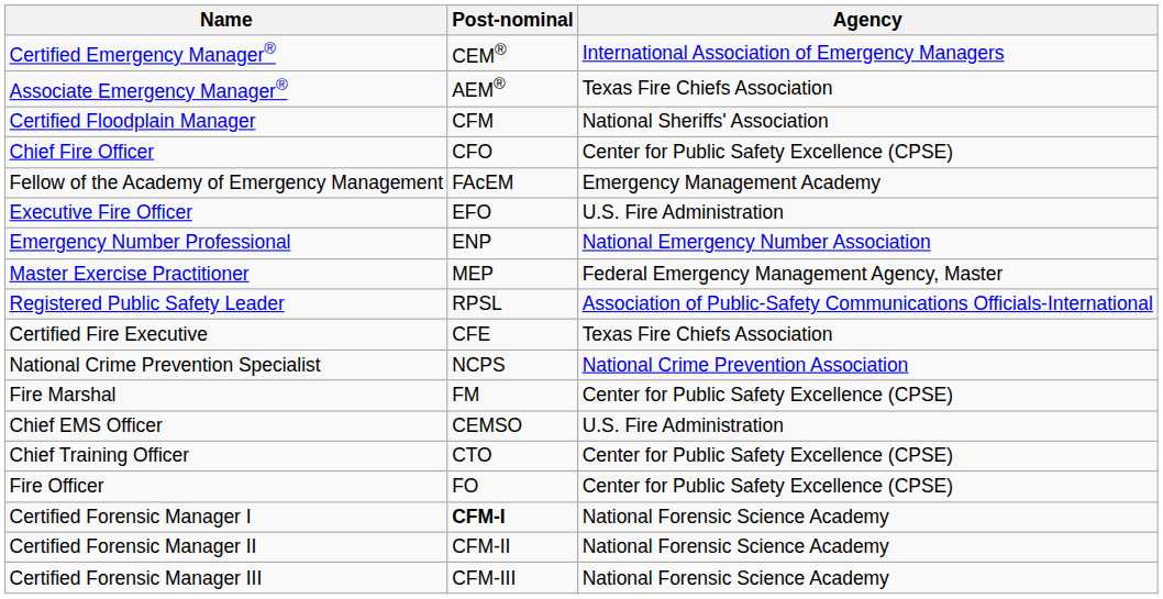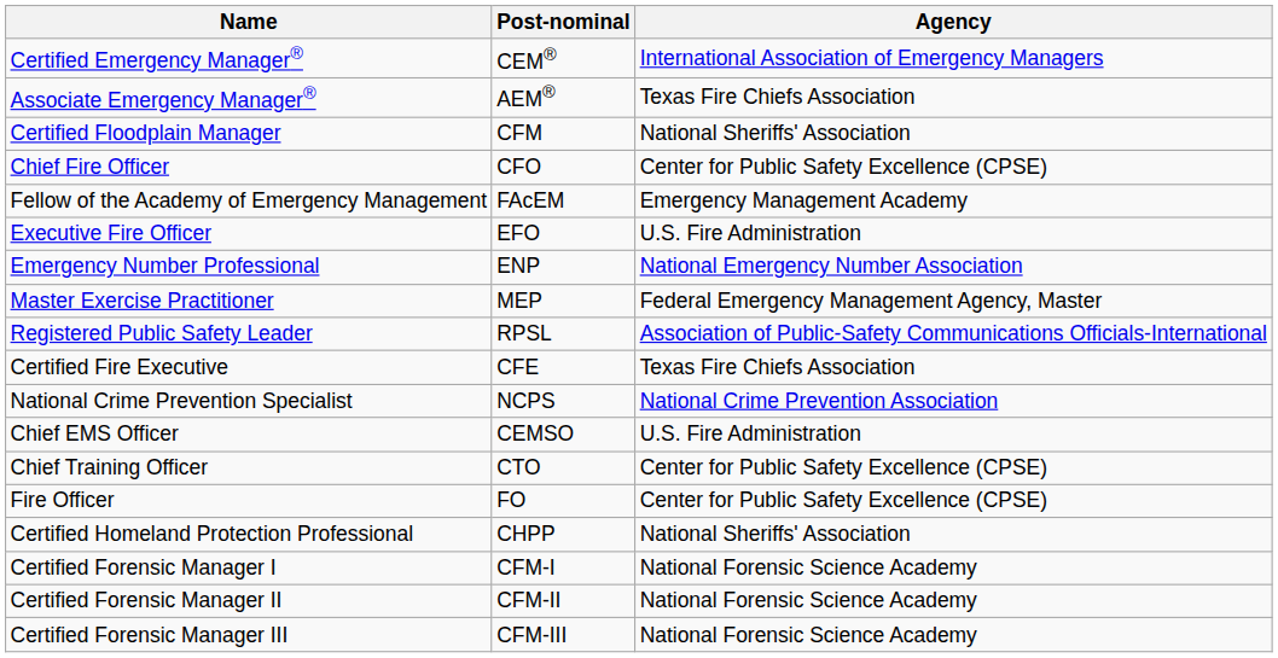- row: Fire Marshal | FM | Center for Public Safety Excellence (CPSE)
+ row: Certified Homeland Protection Professional | CHPP | National Sheriffs' Association
Certified Forensic Manager I | Post-nominal: bold -> normal
